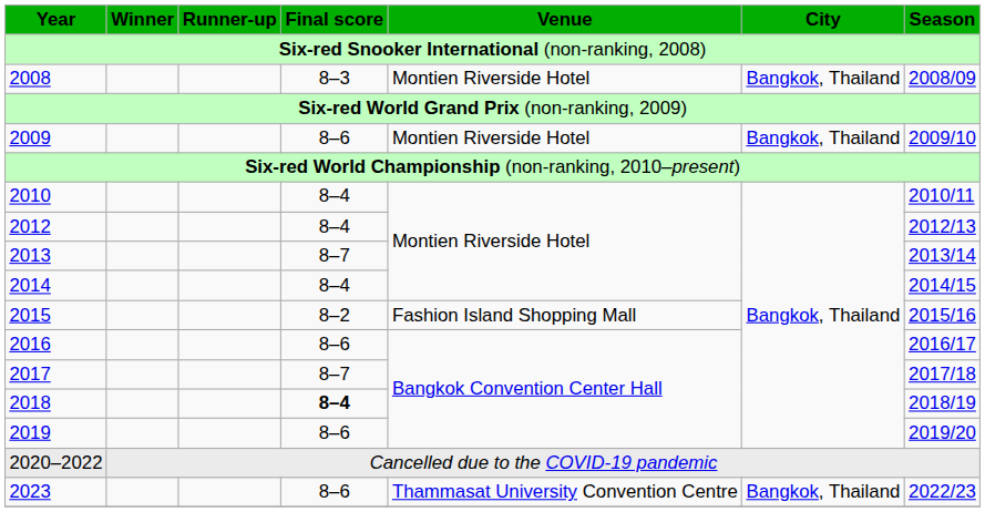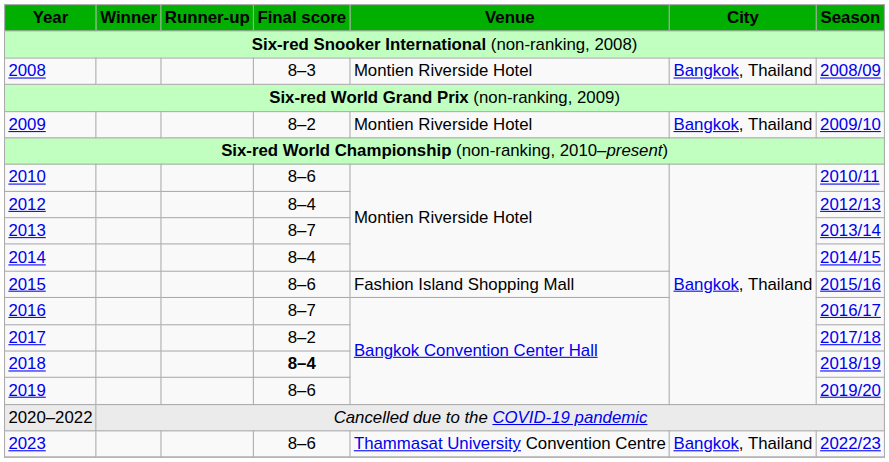2009 | Final score: 8–6 -> 8–2
2010 | Final score: 8–4 -> 8–6
2015 | Final score: 8–2 -> 8–6
2016 | Final score: 8–6 -> 8–7
2017 | Final score: 8–7 -> 8–2
